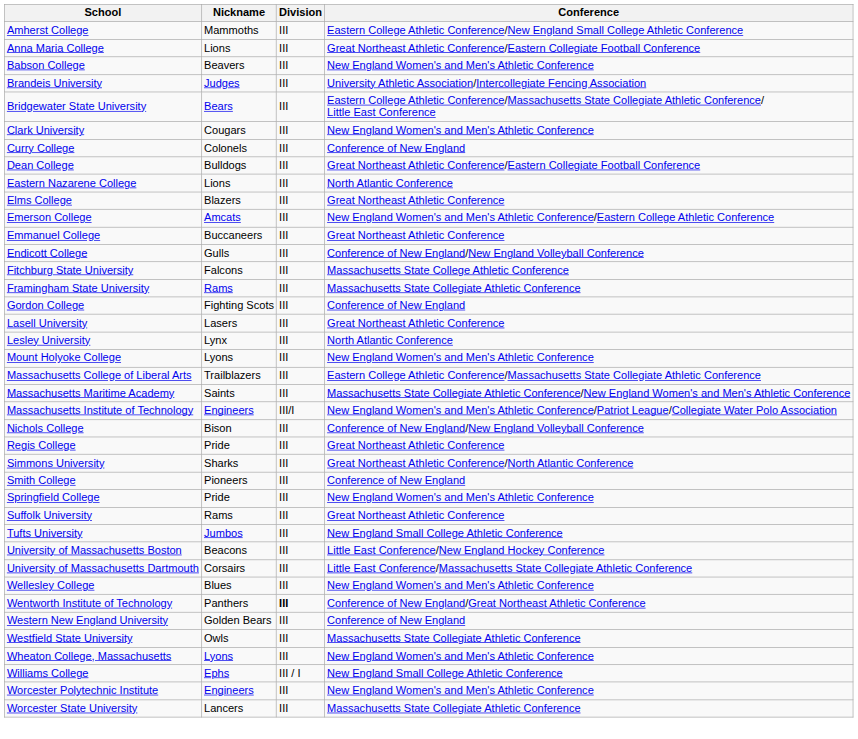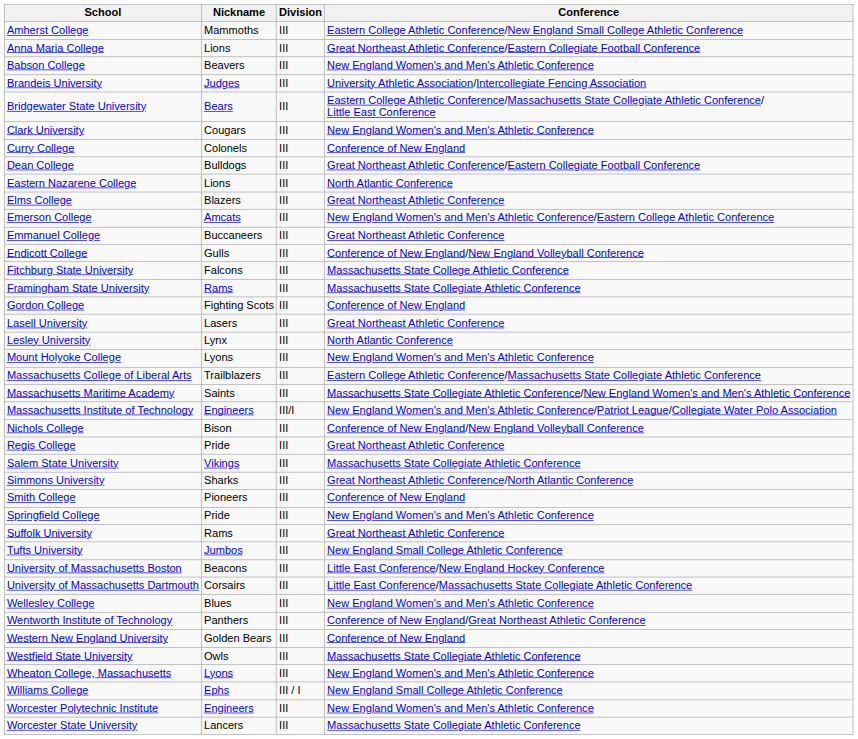+ row: Salem State University | Vikings | III | Massachusetts State Collegiate Athletic Conference
Wentworth Institute of Technology | Division: bold -> normal
